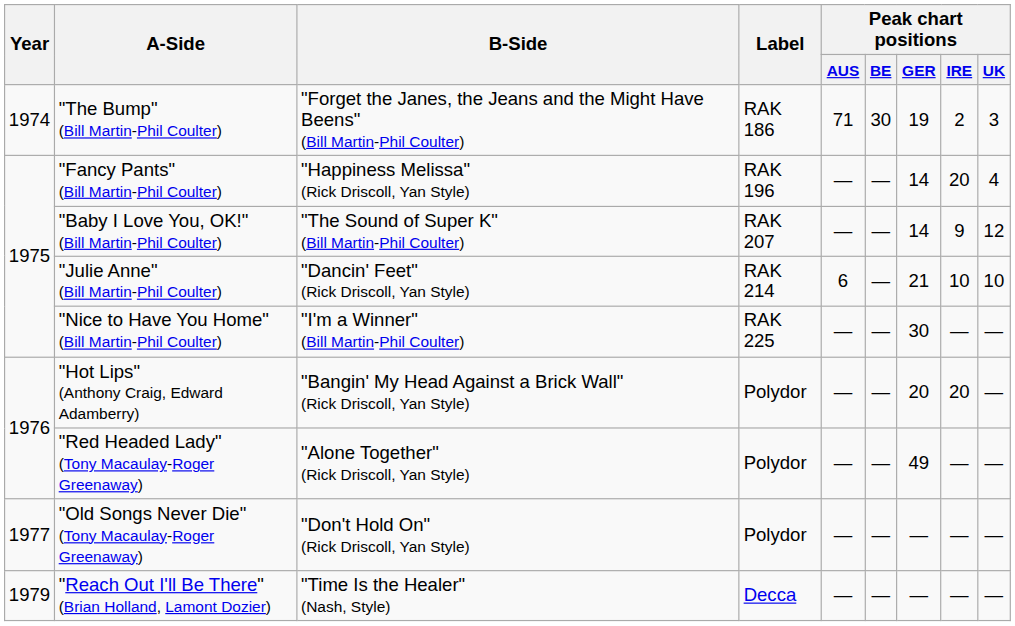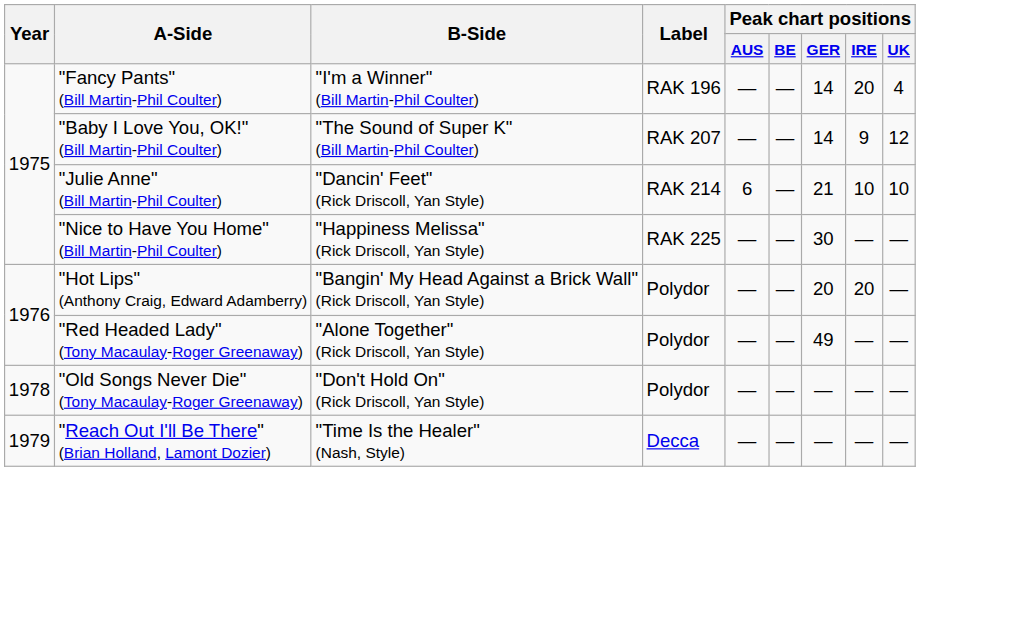- row: 1974 | "The Bump" (Bill Martin-Phil Coulter) | "Forget the Janes, the Jeans and the Might Have Beens" (Bill Martin-Phil Coulter) | RAK 186 | 71 | 30 | 19 | 2 | 3
"Fancy Pants" (Bill Martin-Phil Coulter) | B-Side: "Happiness Melissa" (Rick Driscoll, Yan Style) -> "I'm a Winner" (Bill Martin-Phil Coulter)
"Nice to Have You Home" (Bill Martin-Phil Coulter) | B-Side: "I'm a Winner" (Bill Martin-Phil Coulter) -> "Happiness Melissa" (Rick Driscoll, Yan Style)
"Old Songs Never Die" (Tony Macaulay-Roger Greenaway) | Year: 1977 -> 1978
